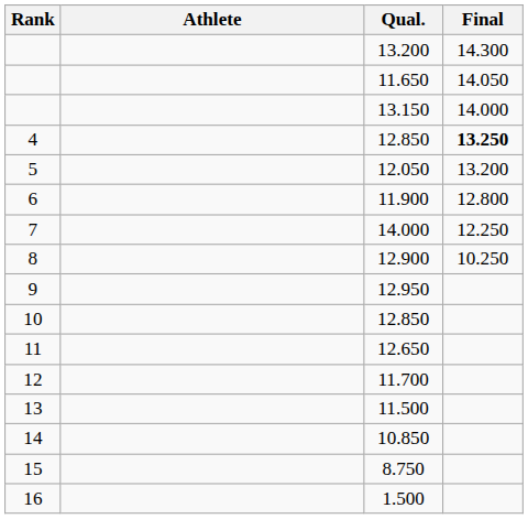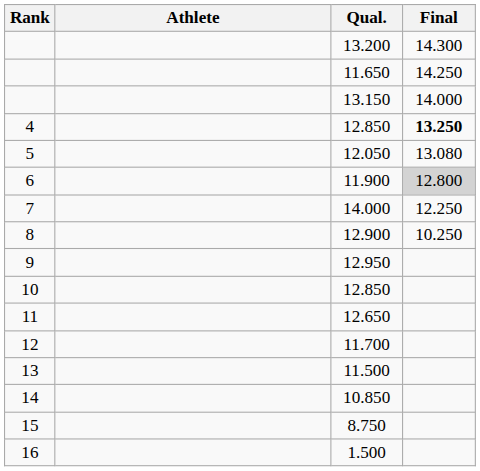11.650 | Final: 14.050 -> 14.250
12.050 | Final: 13.200 -> 13.080
11.900 | Final: no background -> lightgrey background
